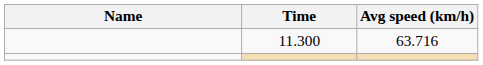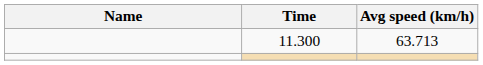11.300 | Avg speed (km/h): 63.716 -> 63.713
